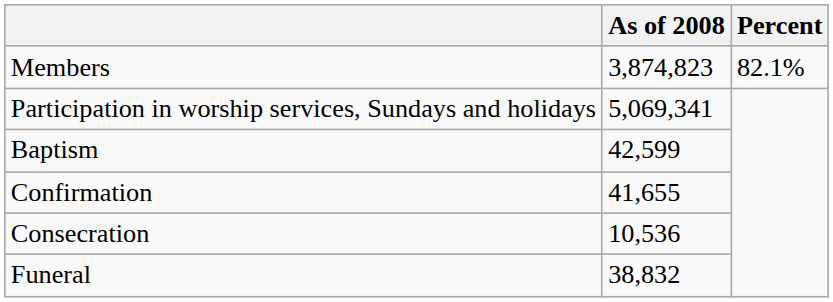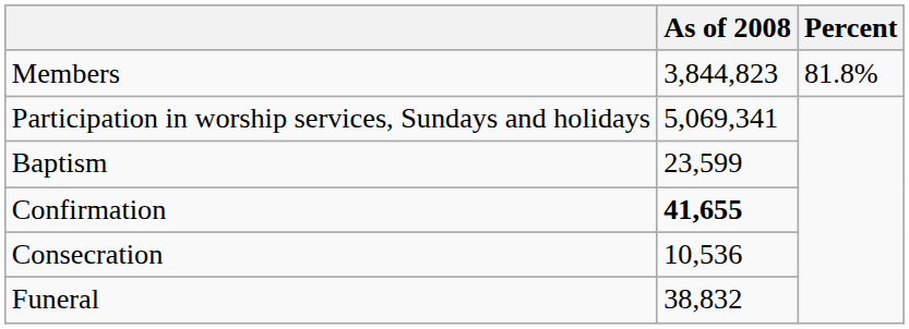Members | As of 2008: 3,874,823 -> 3,844,823
Members | Percent: 82.1% -> 81.8%
Baptism | As of 2008: 42,599 -> 23,599
Confirmation | As of 2008: normal -> bold
